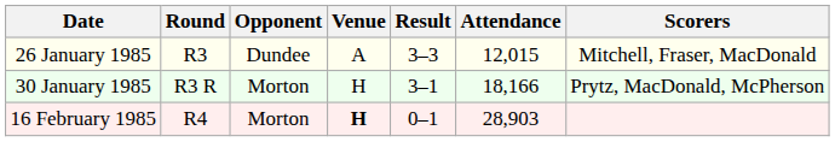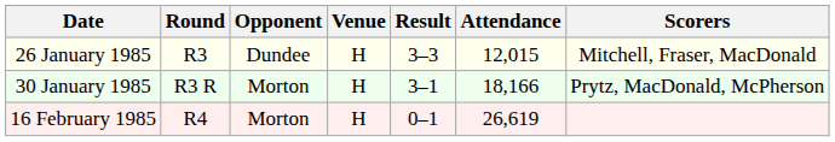26 January 1985 | Venue: A -> H
16 February 1985 | Venue: bold -> normal
16 February 1985 | Attendance: 28,903 -> 26,619
